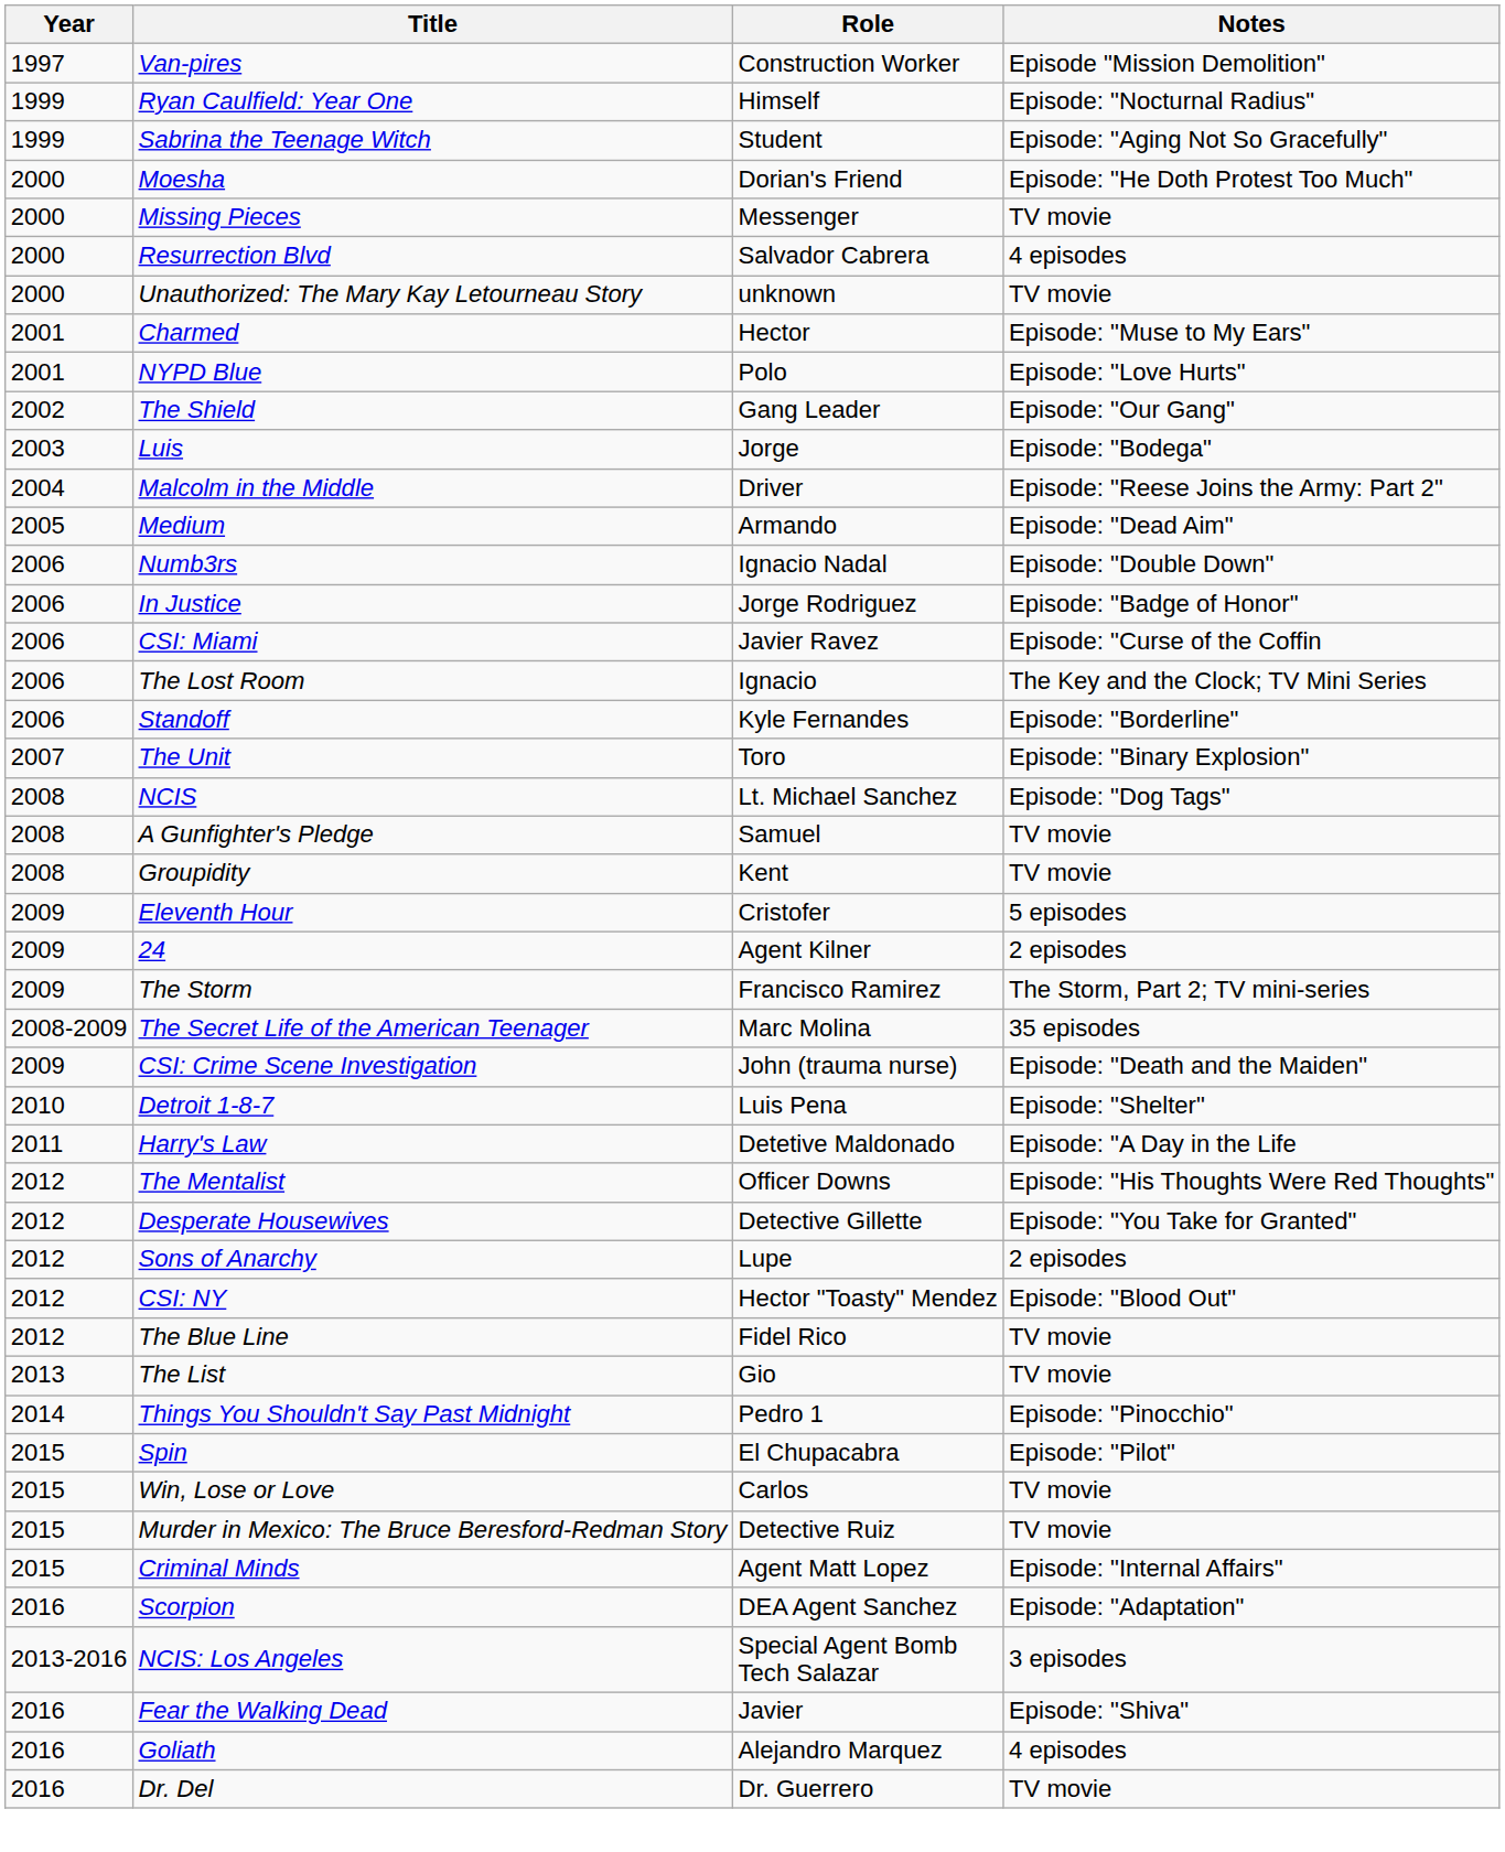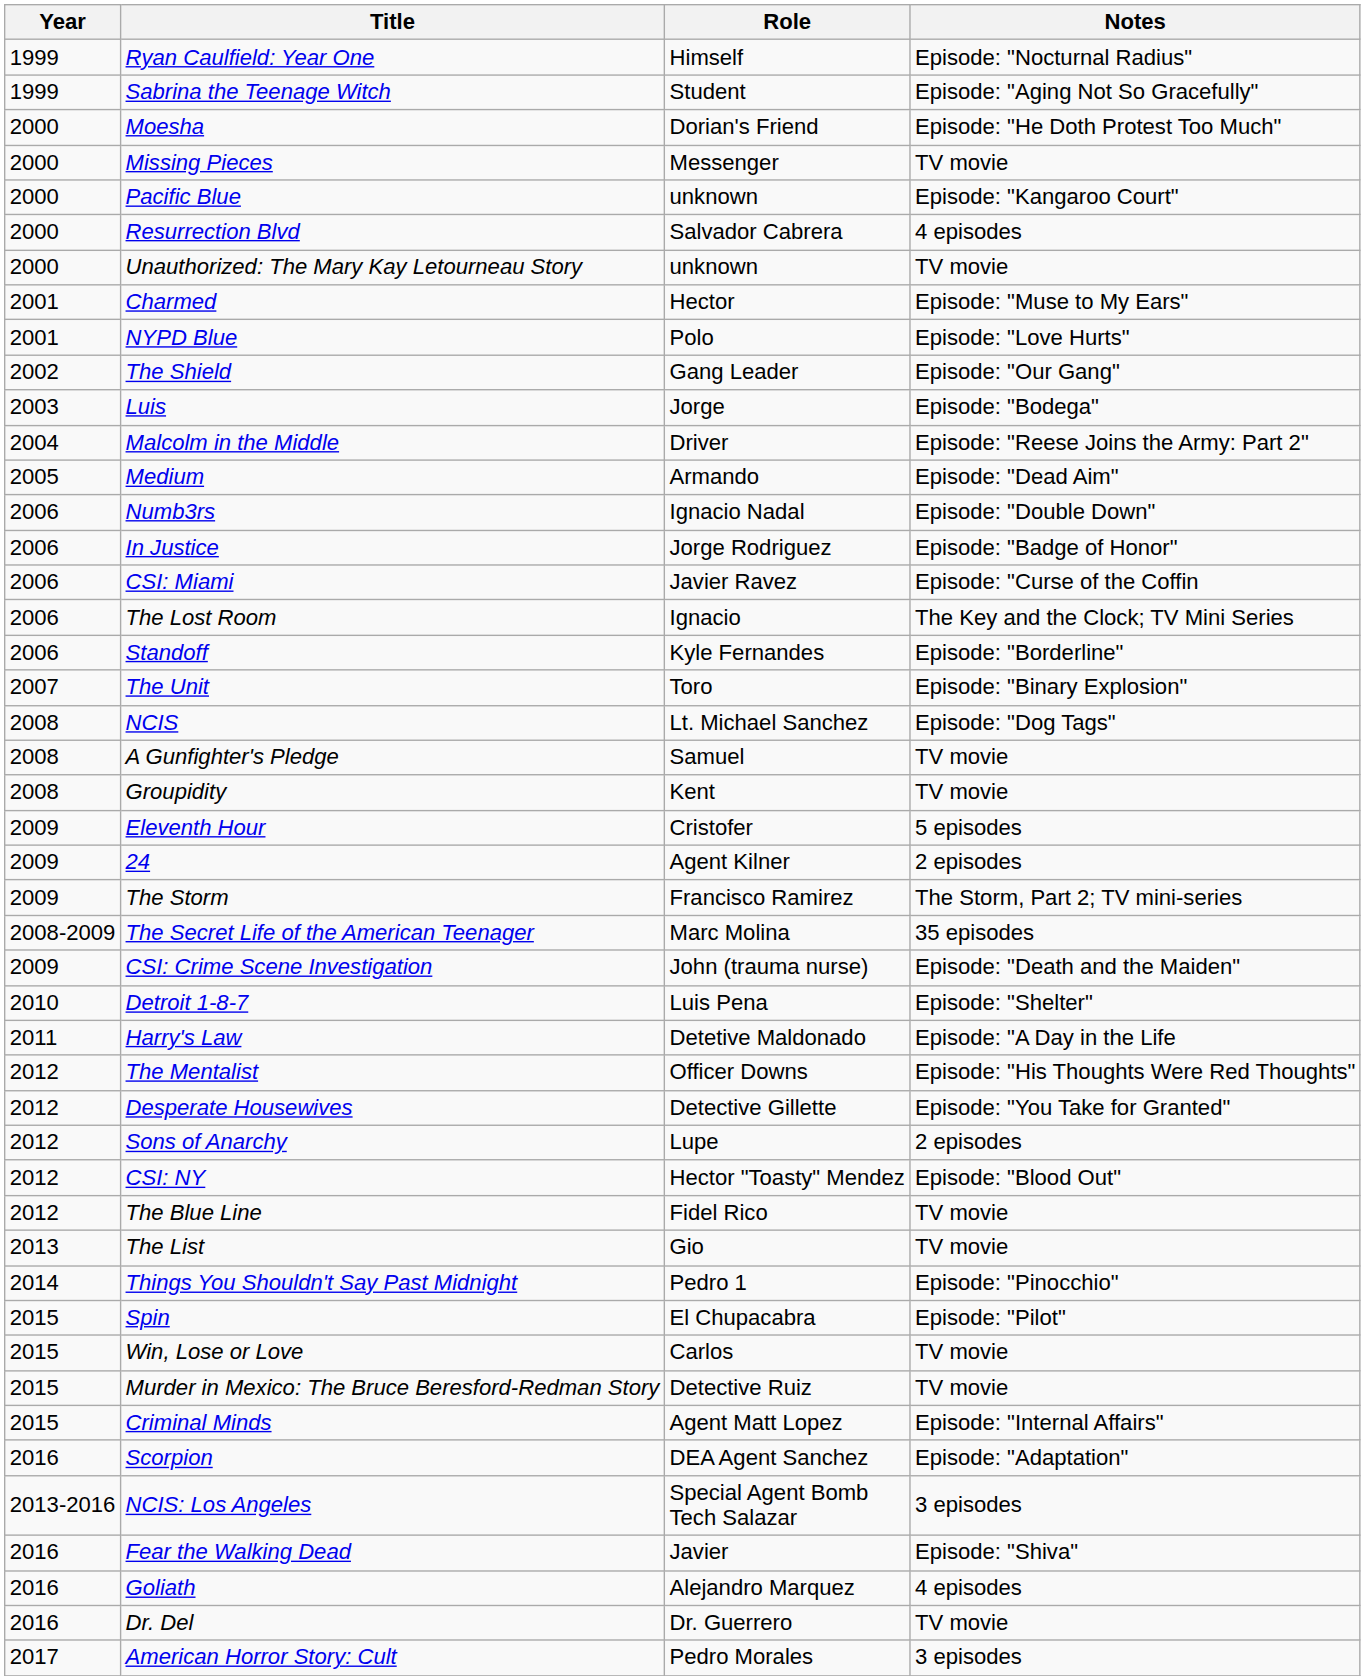- row: 1997 | Van-pires | Construction Worker | Episode "Mission Demolition"
+ row: 2000 | Pacific Blue | unknown | Episode: "Kangaroo Court"
+ row: 2017 | American Horror Story: Cult | Pedro Morales | 3 episodes
